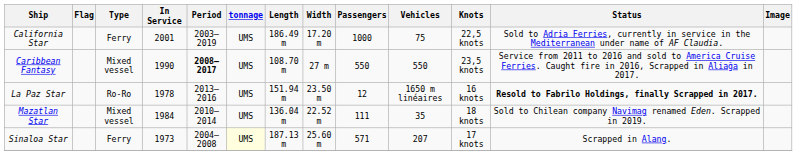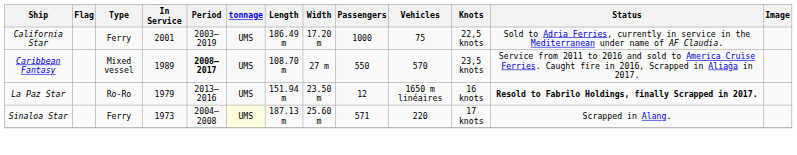Caribbean Fantasy | In Service: 1990 -> 1989
Caribbean Fantasy | Vehicles: 550 -> 570
La Paz Star | In Service: 1978 -> 1979
- row: Mazatlan Star | Mixed vessel | 1984 | 2010–2014 | UMS | 136.04 m | 22.52 m | 111 | 35 | 18 knots | Sold to Chilean company Navimag renamed Eden. Scrapped in 2019.
Sinaloa Star | Vehicles: 207 -> 220
